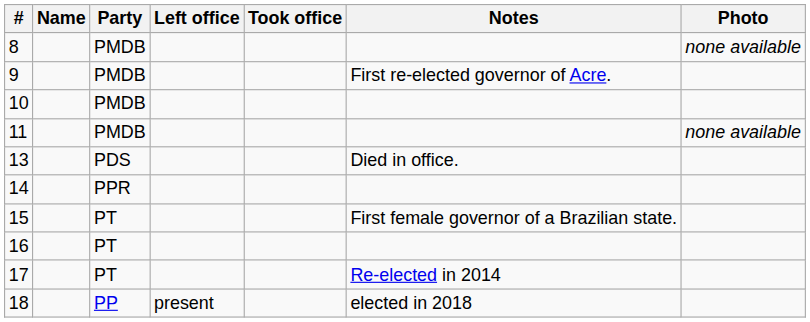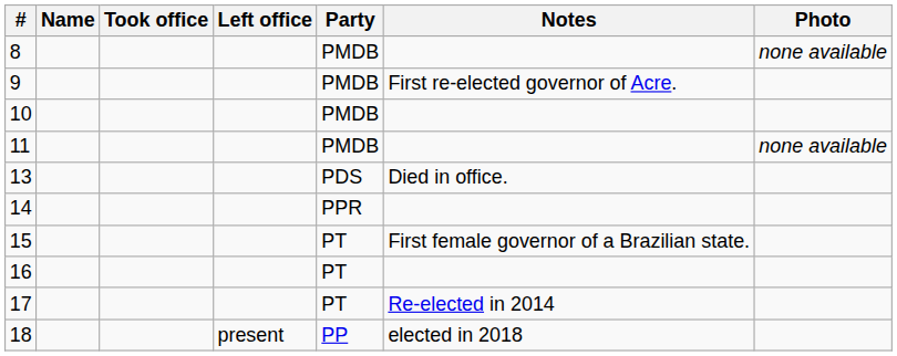columns swapped: Took office <-> Party
